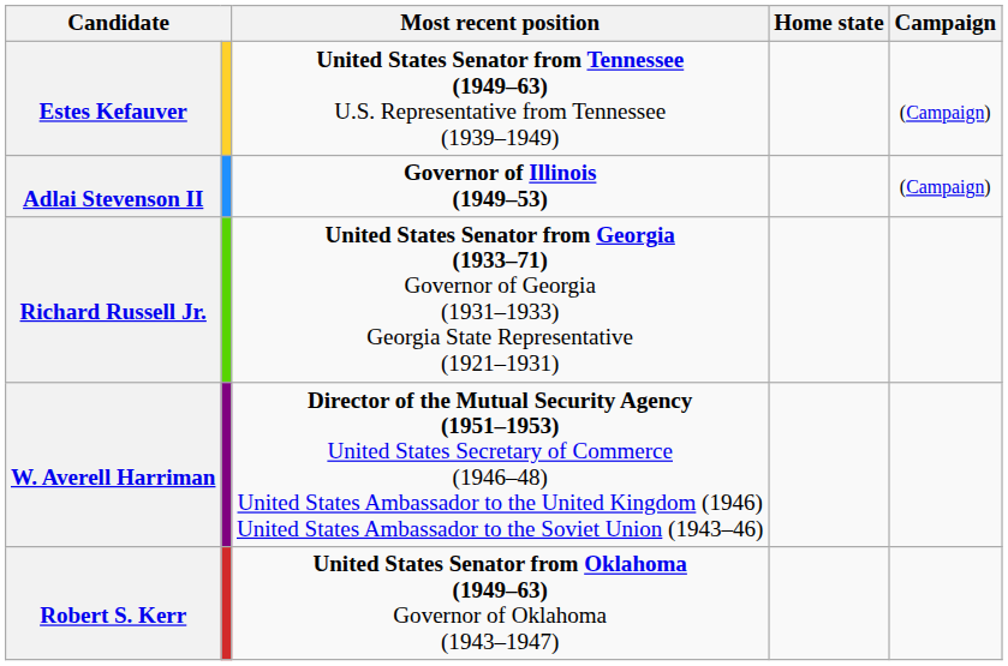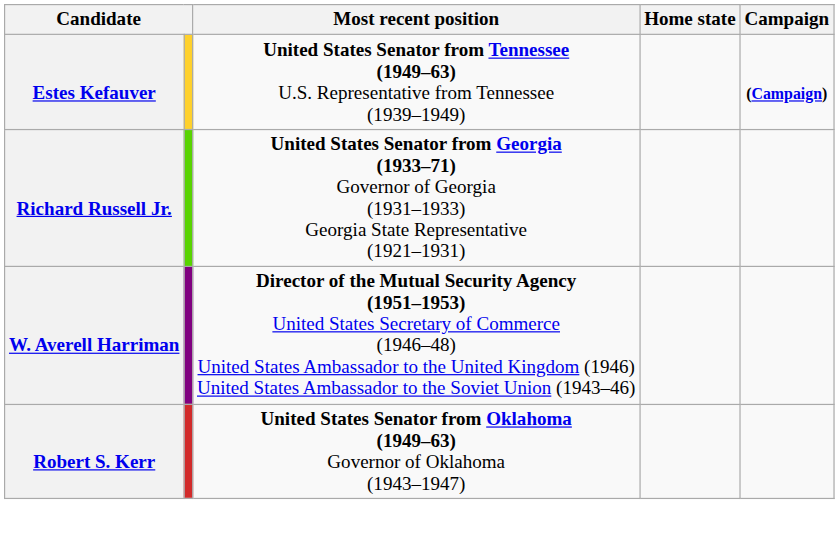Estes Kefauver | Campaign: normal -> bold
- row: Adlai Stevenson II | Governor of Illinois (1949–53) | (Campaign)
